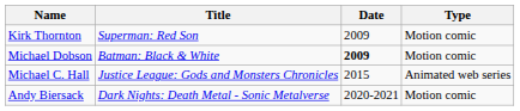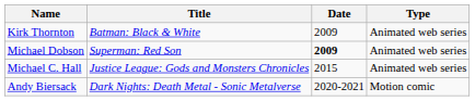Kirk Thornton | Title: Superman: Red Son -> Batman: Black & White
Kirk Thornton | Type: Motion comic -> Animated web series
Michael Dobson | Title: Batman: Black & White -> Superman: Red Son
Michael Dobson | Type: Motion comic -> Animated web series
